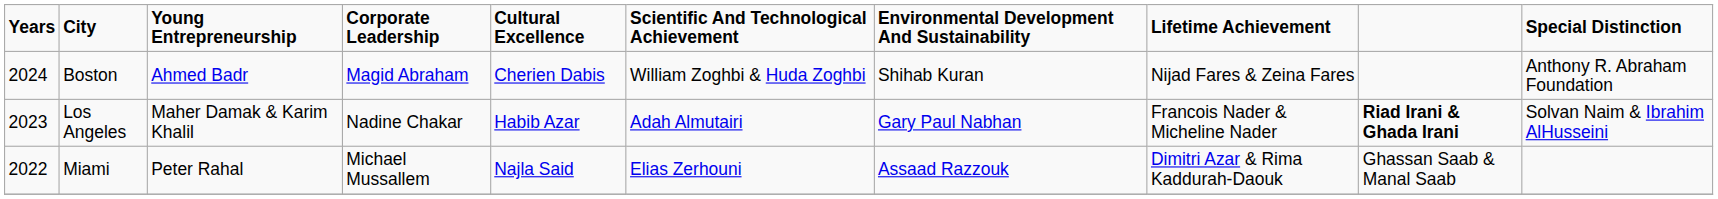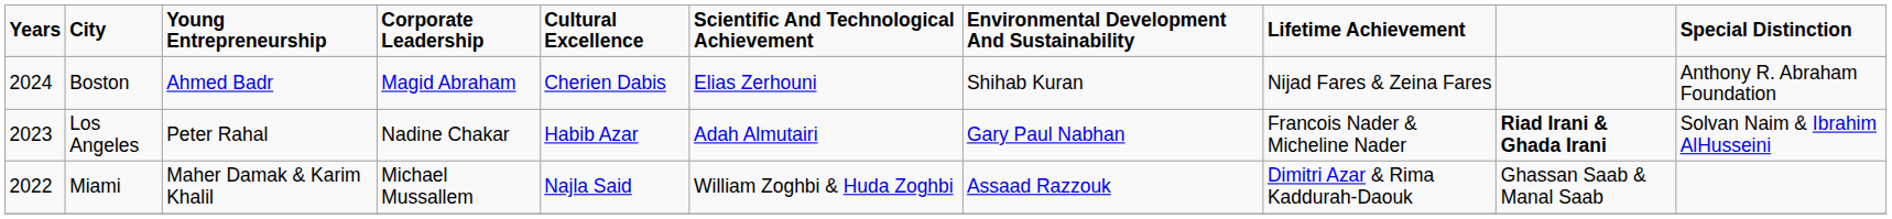Boston | Scientific And Technological Achievement: William Zoghbi & Huda Zoghbi -> Elias Zerhouni
Los Angeles | Young Entrepreneurship: Maher Damak & Karim Khalil -> Peter Rahal
Miami | Young Entrepreneurship: Peter Rahal -> Maher Damak & Karim Khalil
Miami | Scientific And Technological Achievement: Elias Zerhouni -> William Zoghbi & Huda Zoghbi
